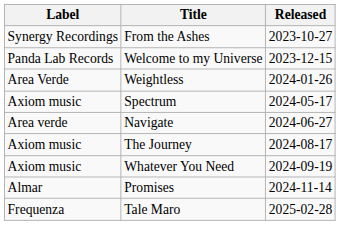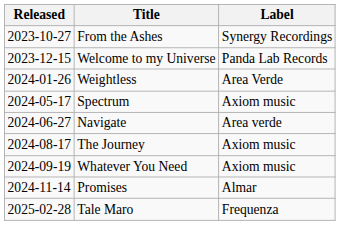columns swapped: Released <-> Label
